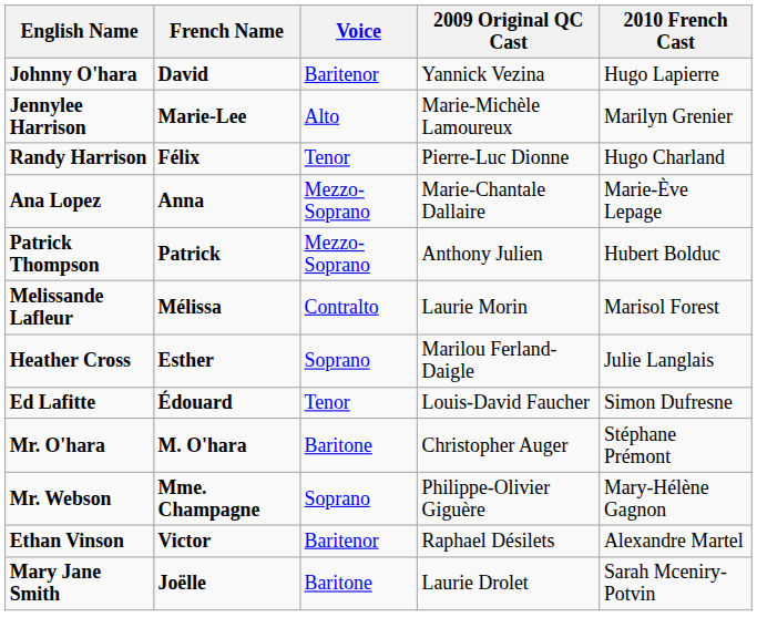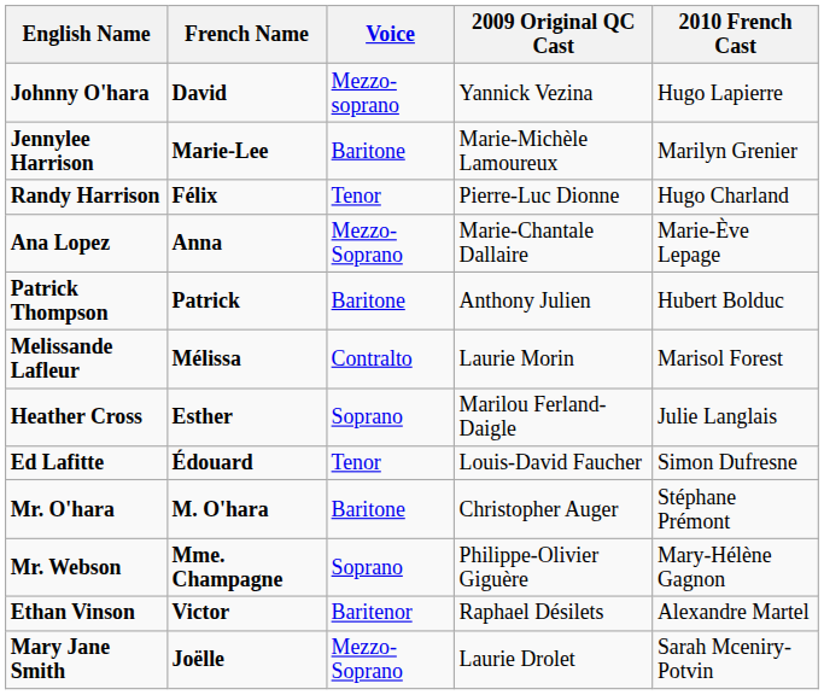Johnny O'hara | Voice: Baritenor -> Mezzo-soprano
Jennylee Harrison | Voice: Alto -> Baritone
Patrick Thompson | Voice: Mezzo-Soprano -> Baritone
Mary Jane Smith | Voice: Baritone -> Mezzo-Soprano
